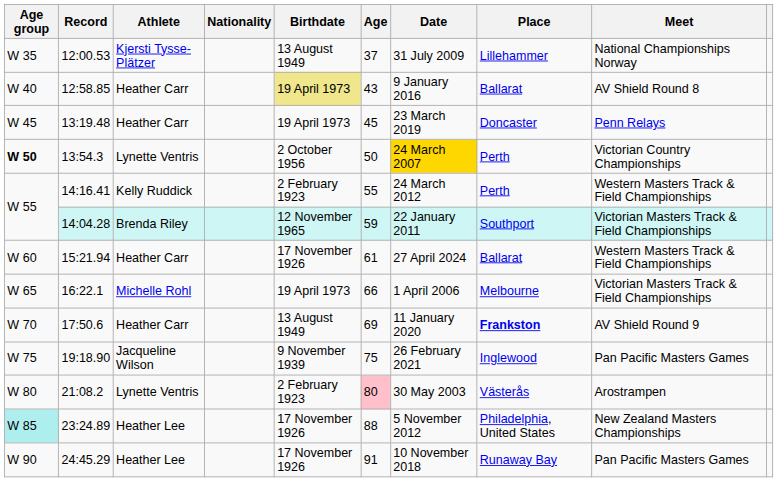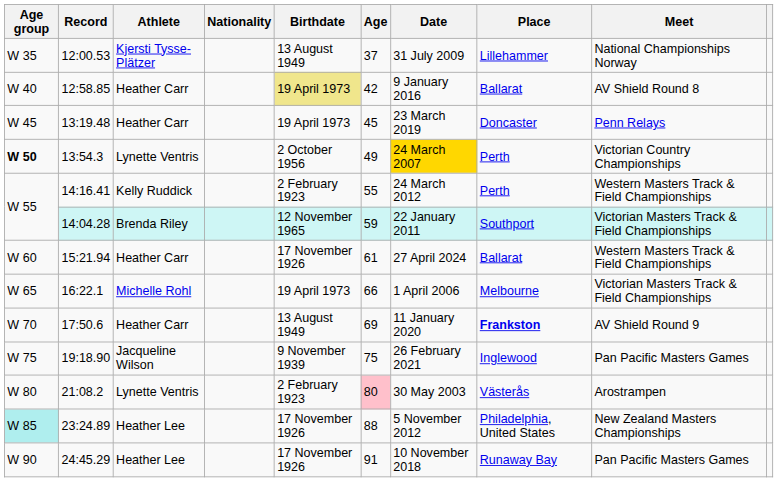12:58.85 | Age: 43 -> 42
13:54.3 | Age: 50 -> 49
